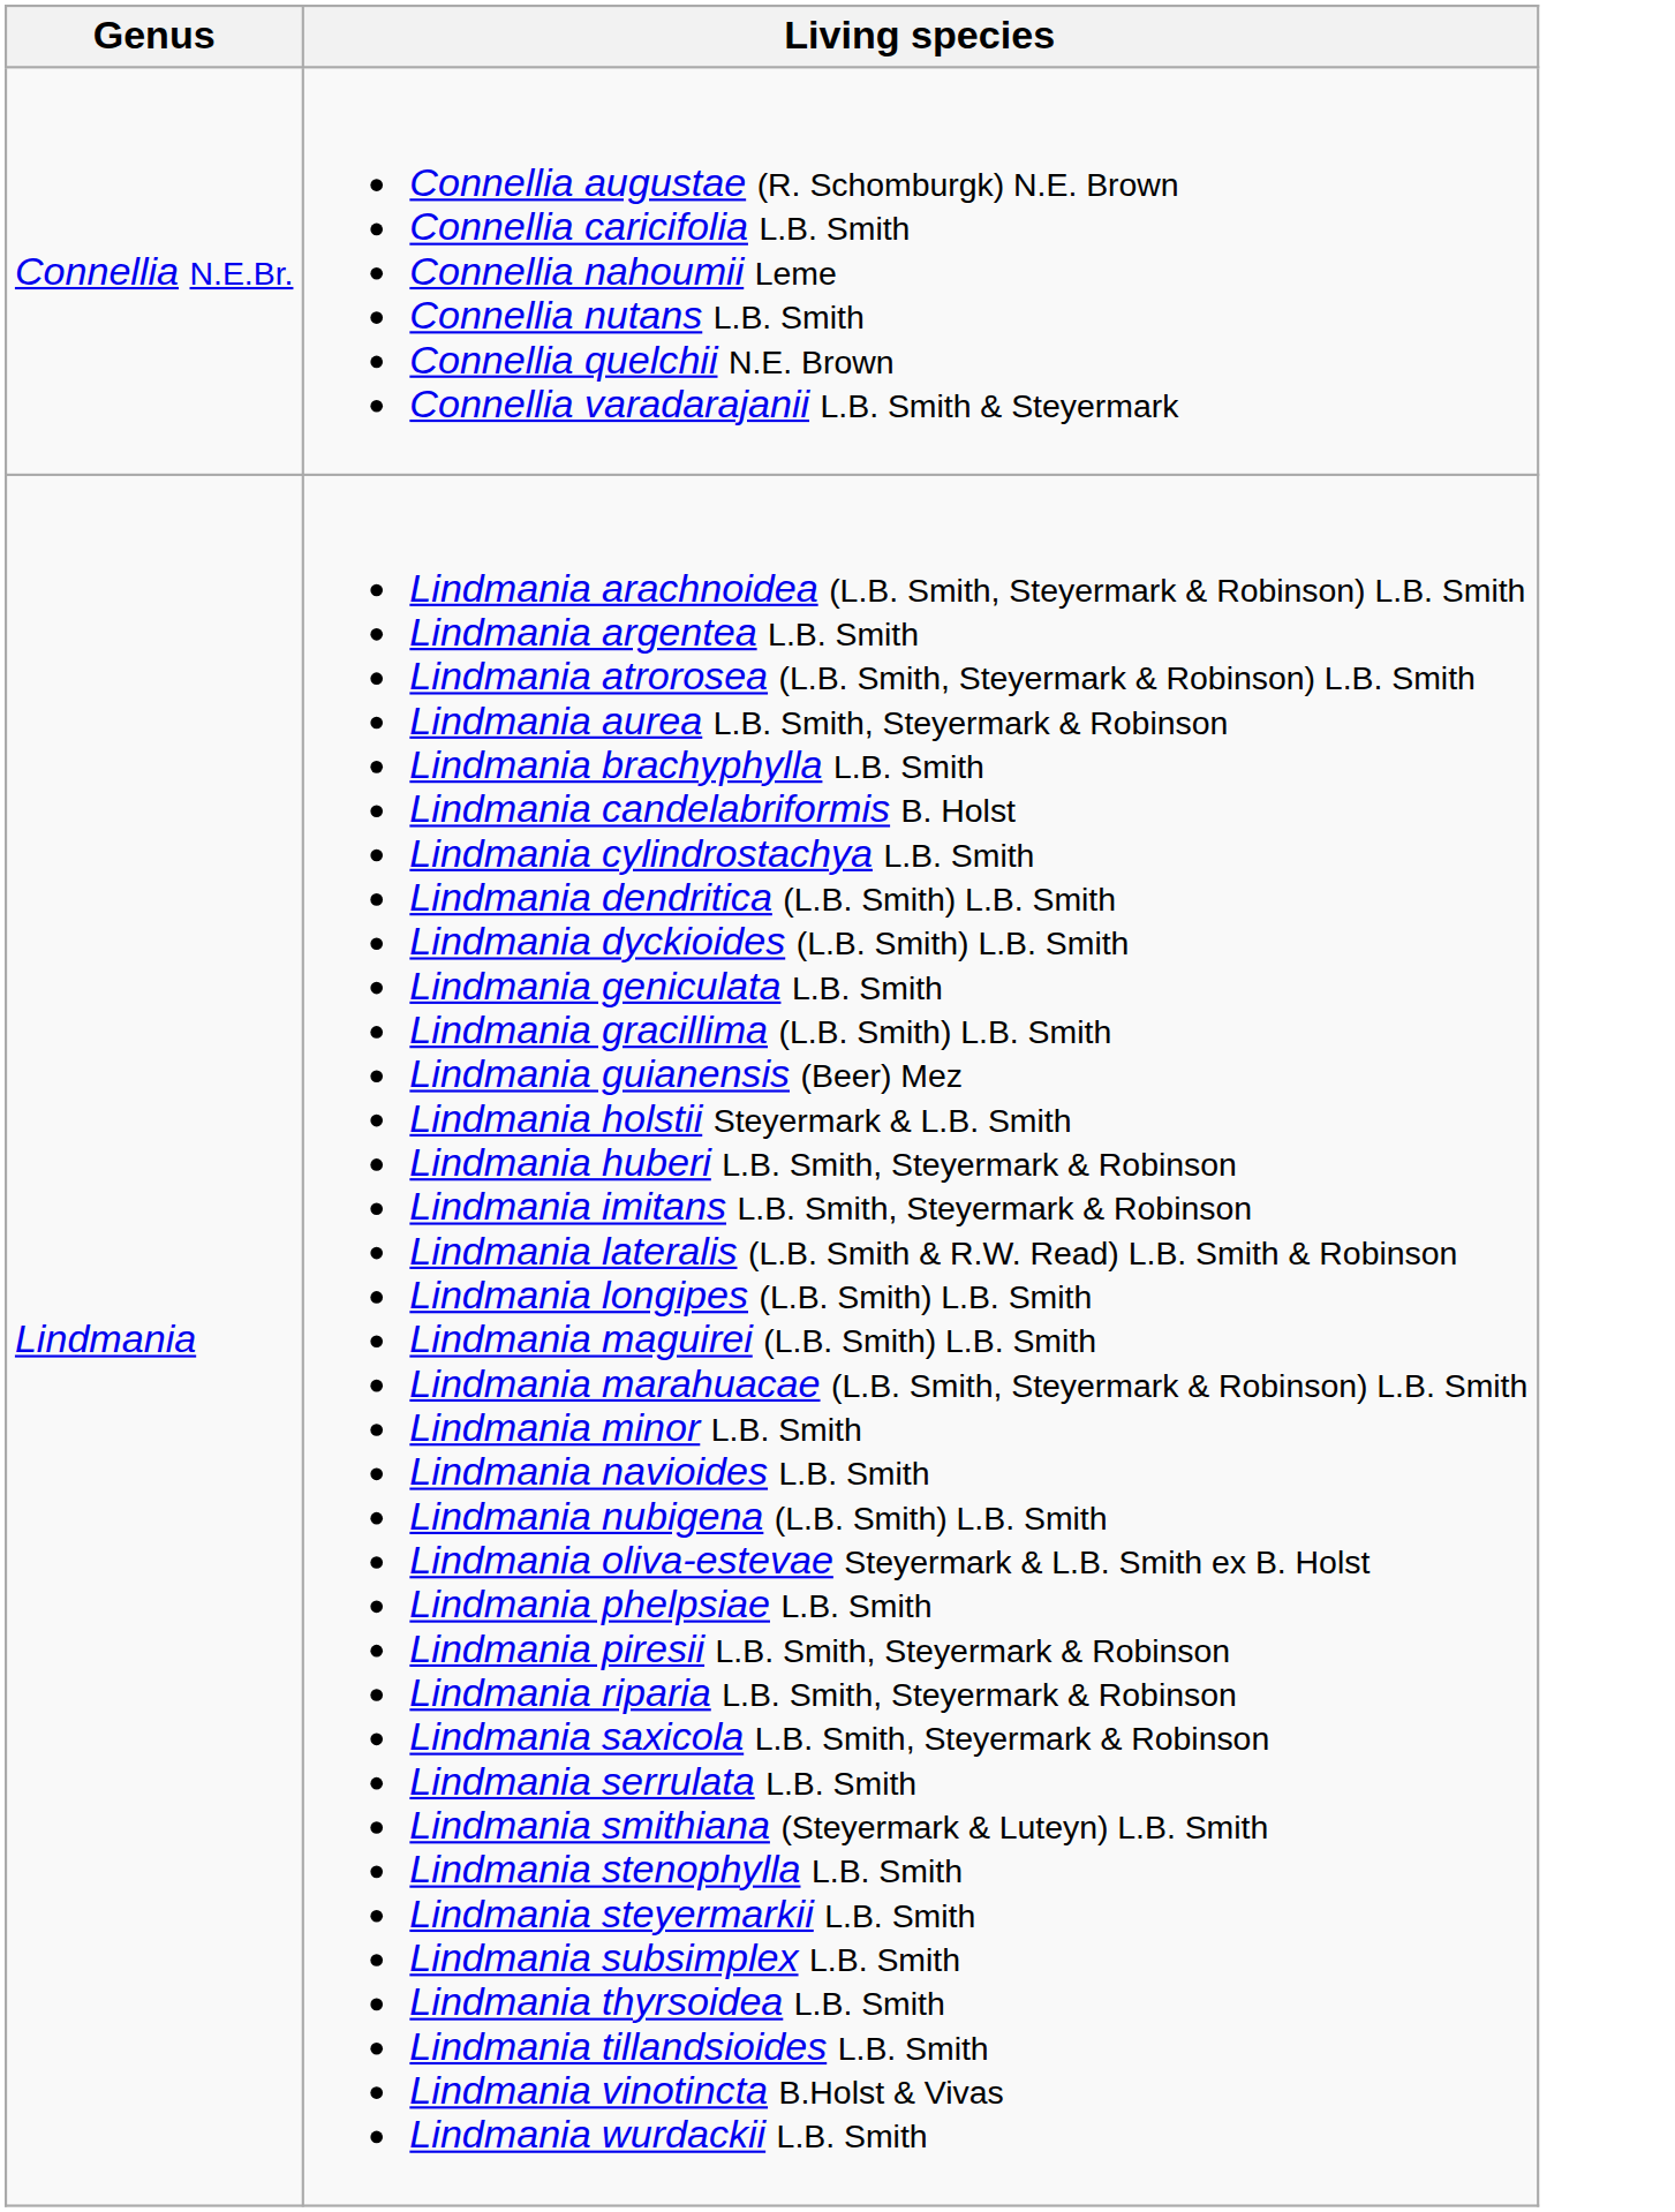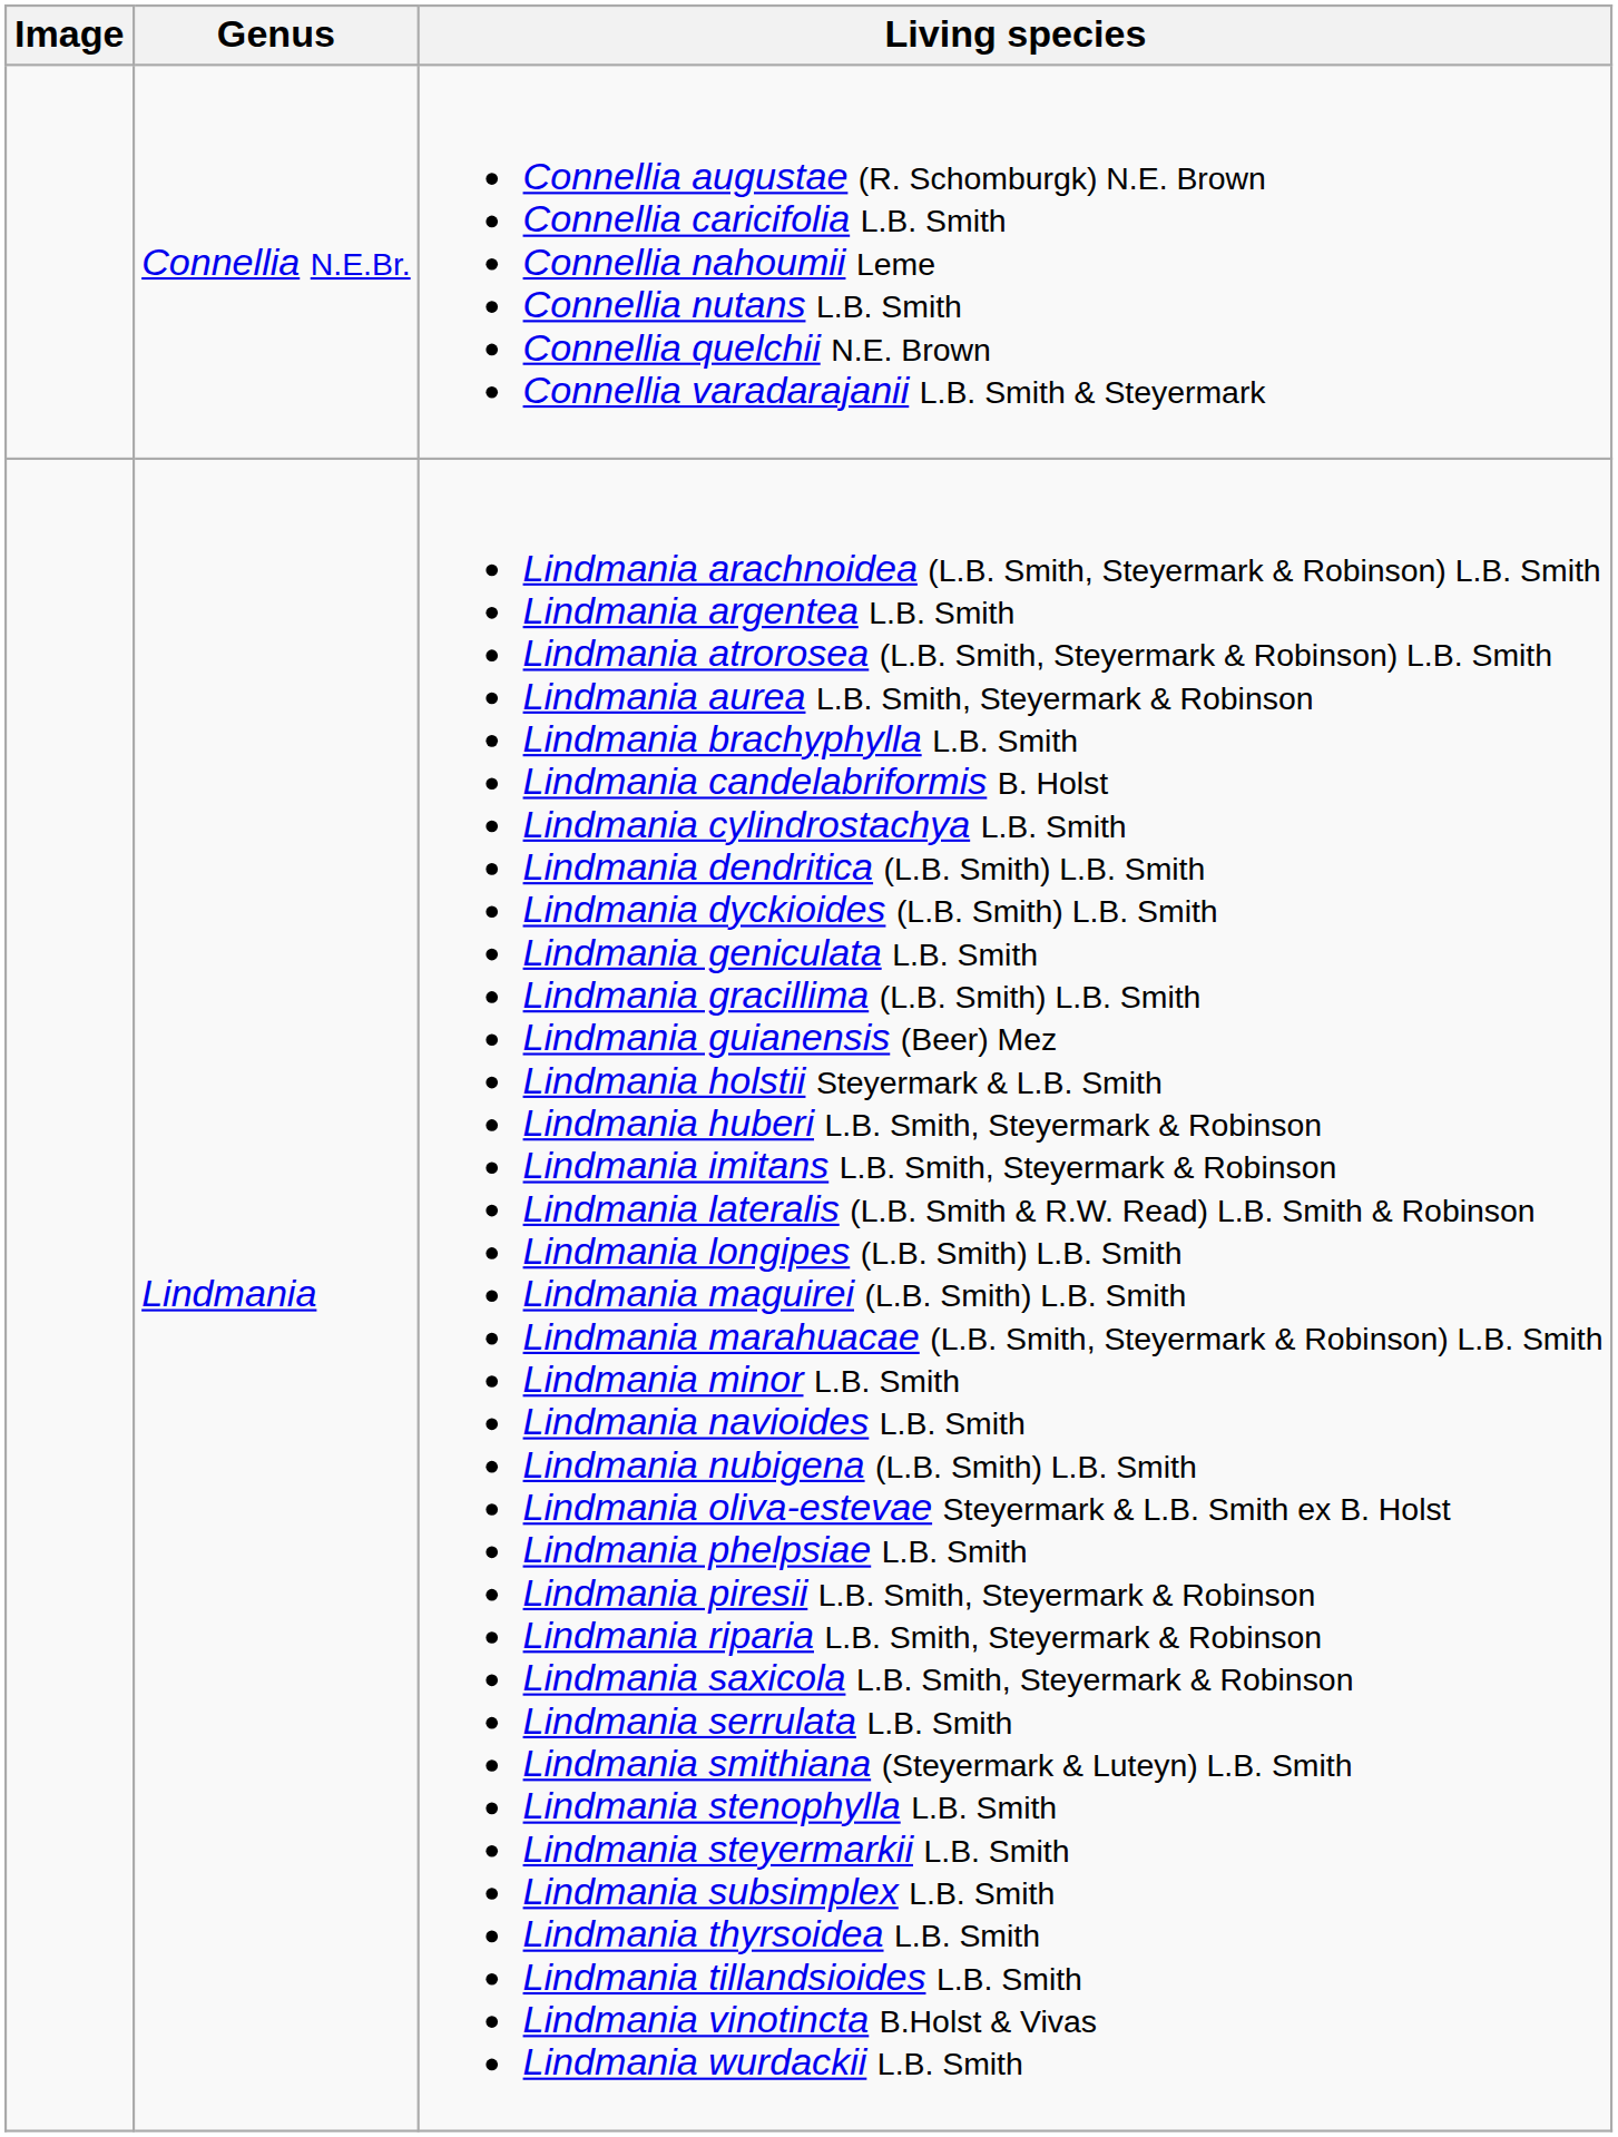+ column: Image
